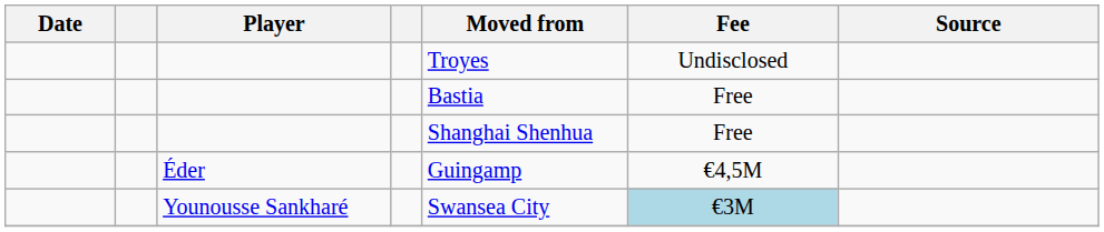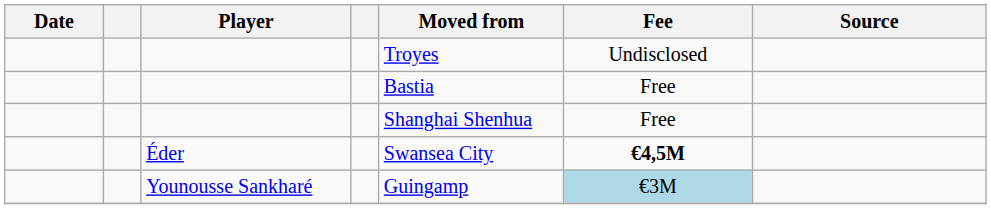Éder | Moved from: Guingamp -> Swansea City
Éder | Fee: normal -> bold
Younousse Sankharé | Moved from: Swansea City -> Guingamp
